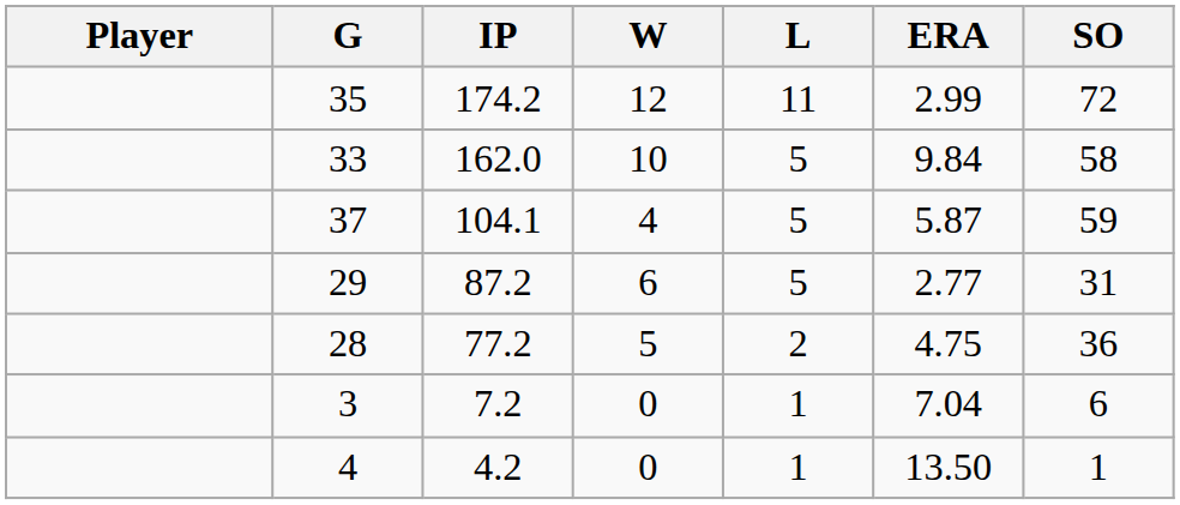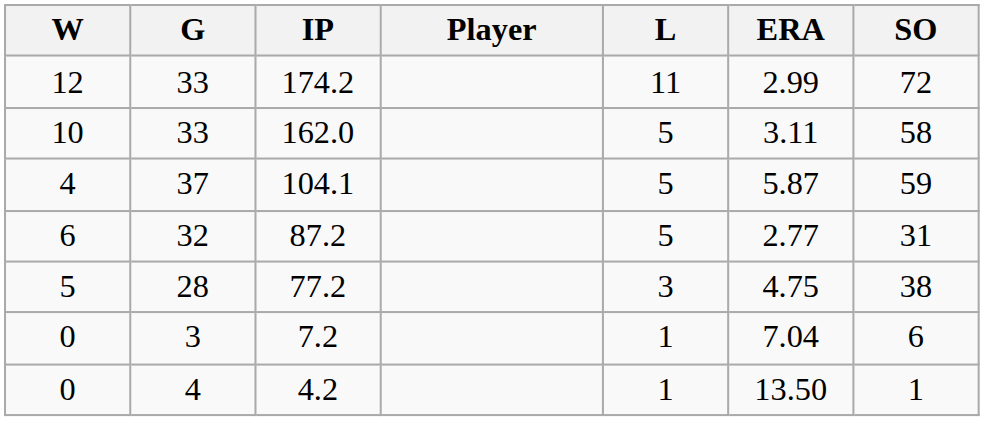columns swapped: Player <-> W
174.2 | G: 35 -> 33
162.0 | ERA: 9.84 -> 3.11
87.2 | G: 29 -> 32
77.2 | L: 2 -> 3
77.2 | SO: 36 -> 38
